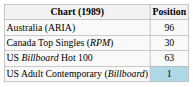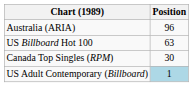rows swapped: Canada Top Singles (RPM) <-> US Billboard Hot 100
